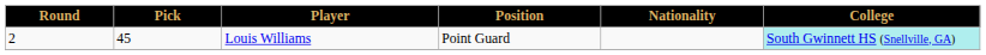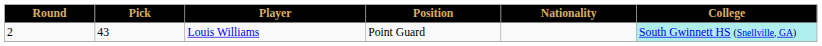Louis Williams | Pick: 45 -> 43
